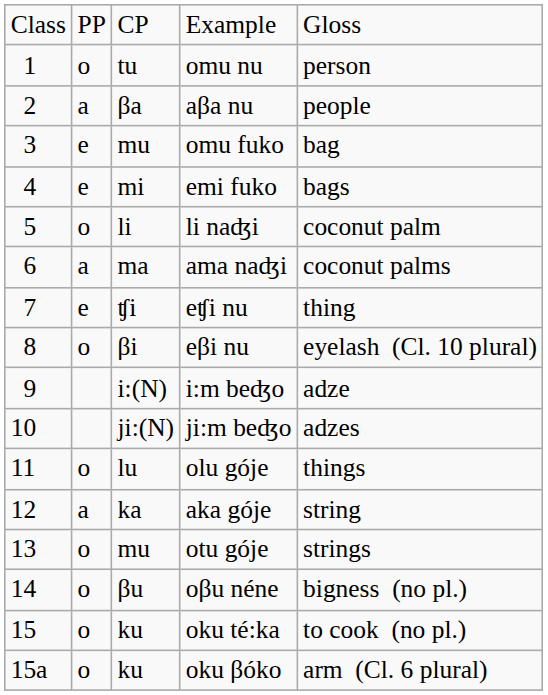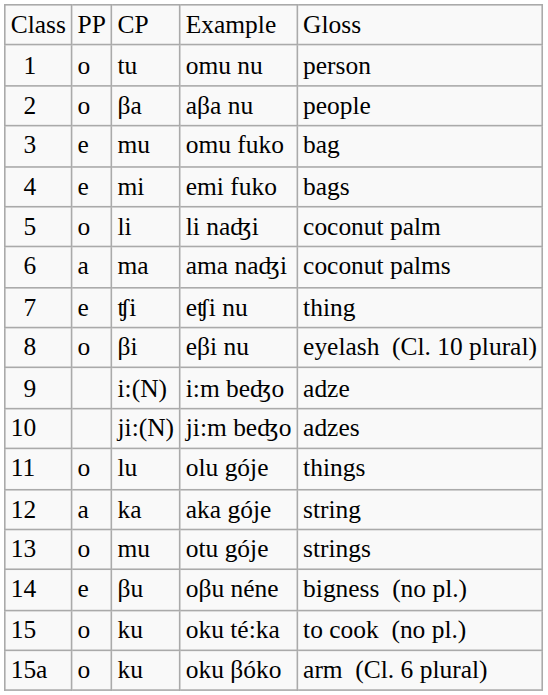aβa nu | column 2: a -> o
oβu néne | column 2: o -> e
